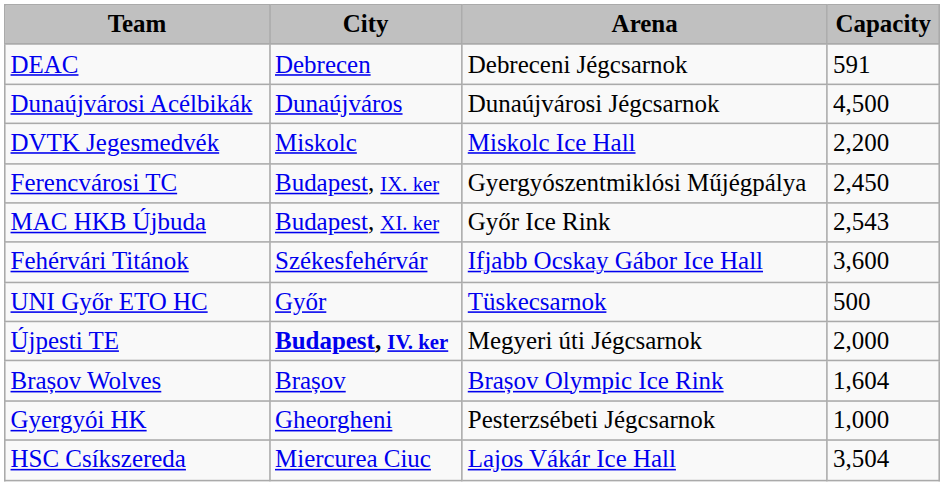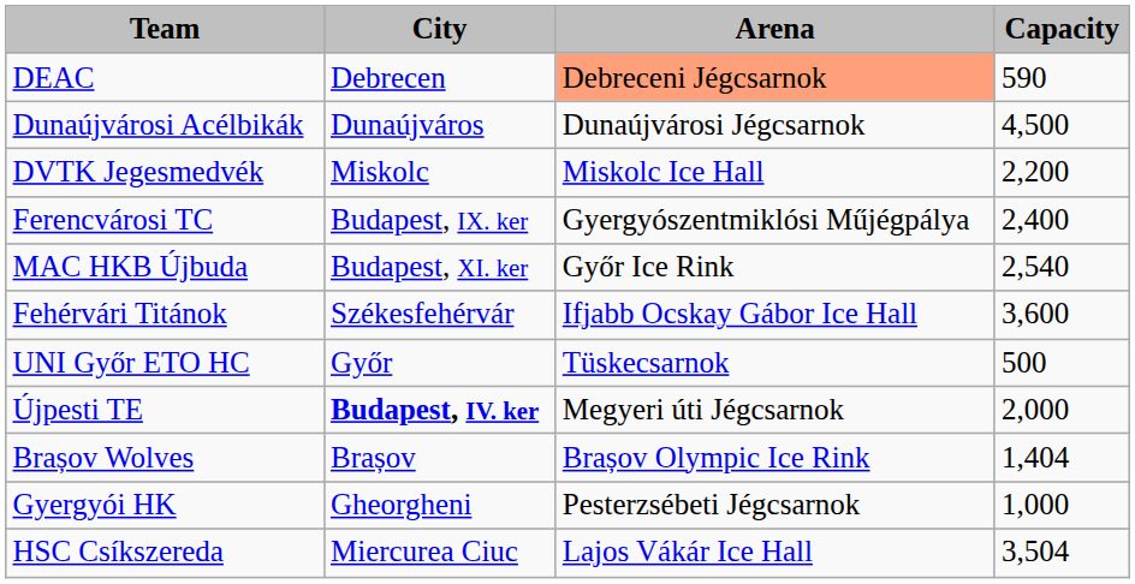DEAC | column 3: no background -> lightsalmon background
DEAC | column 4: 591 -> 590
Ferencvárosi TC | column 4: 2,450 -> 2,400
MAC HKB Újbuda | column 4: 2,543 -> 2,540
Brașov Wolves | column 4: 1,604 -> 1,404
